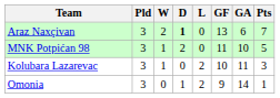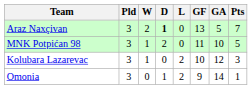Araz Naxçivan | GA: 6 -> 5
Kolubara Lazarevac | GA: 11 -> 12
